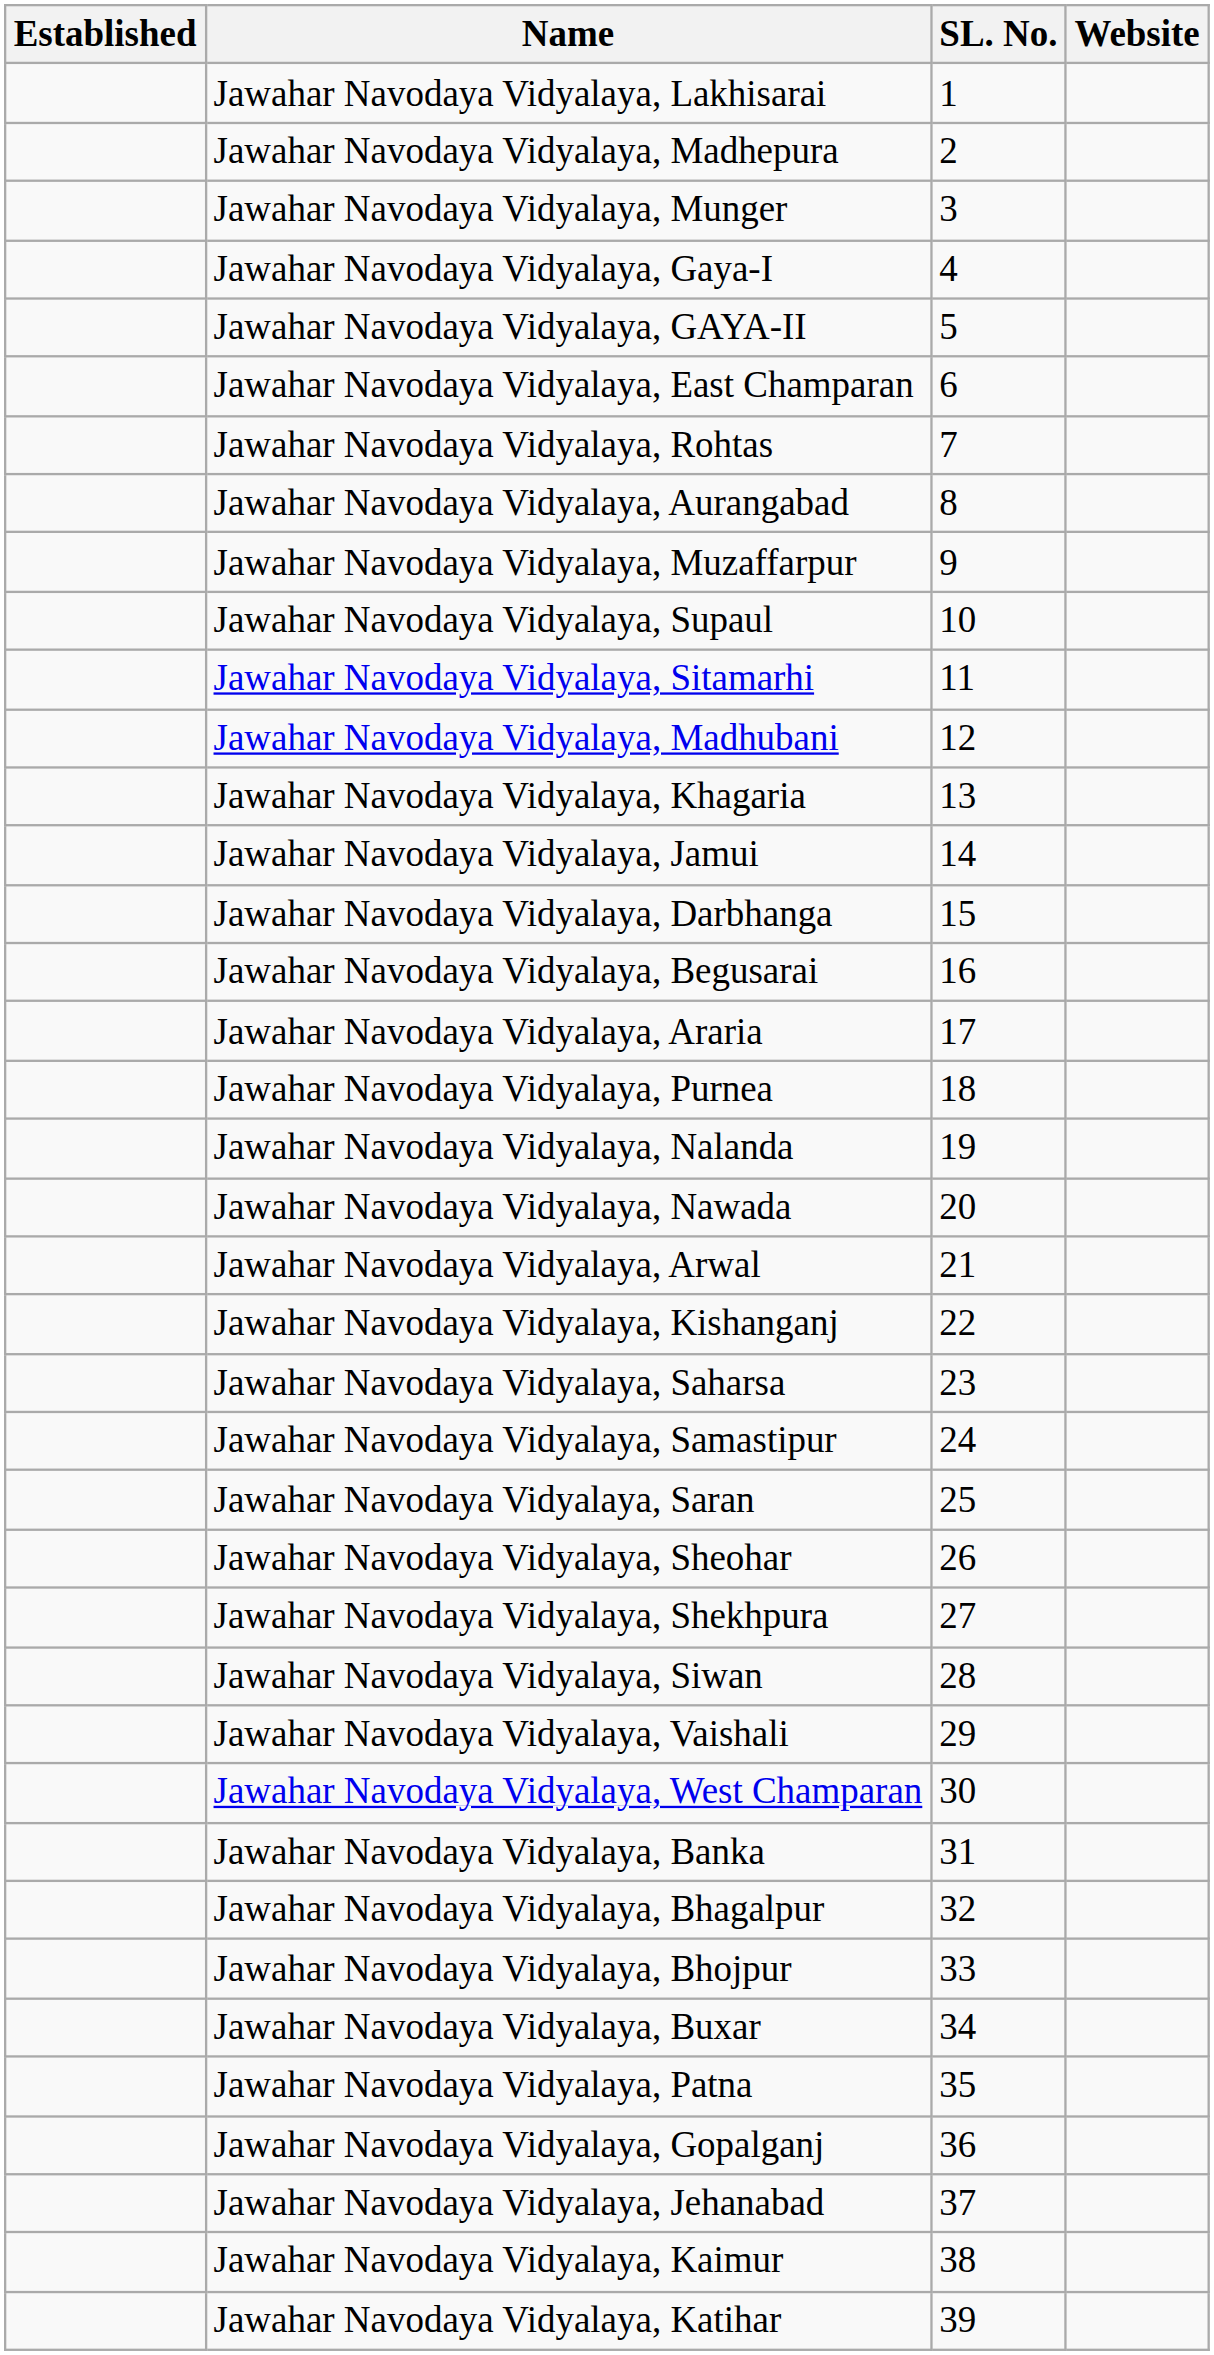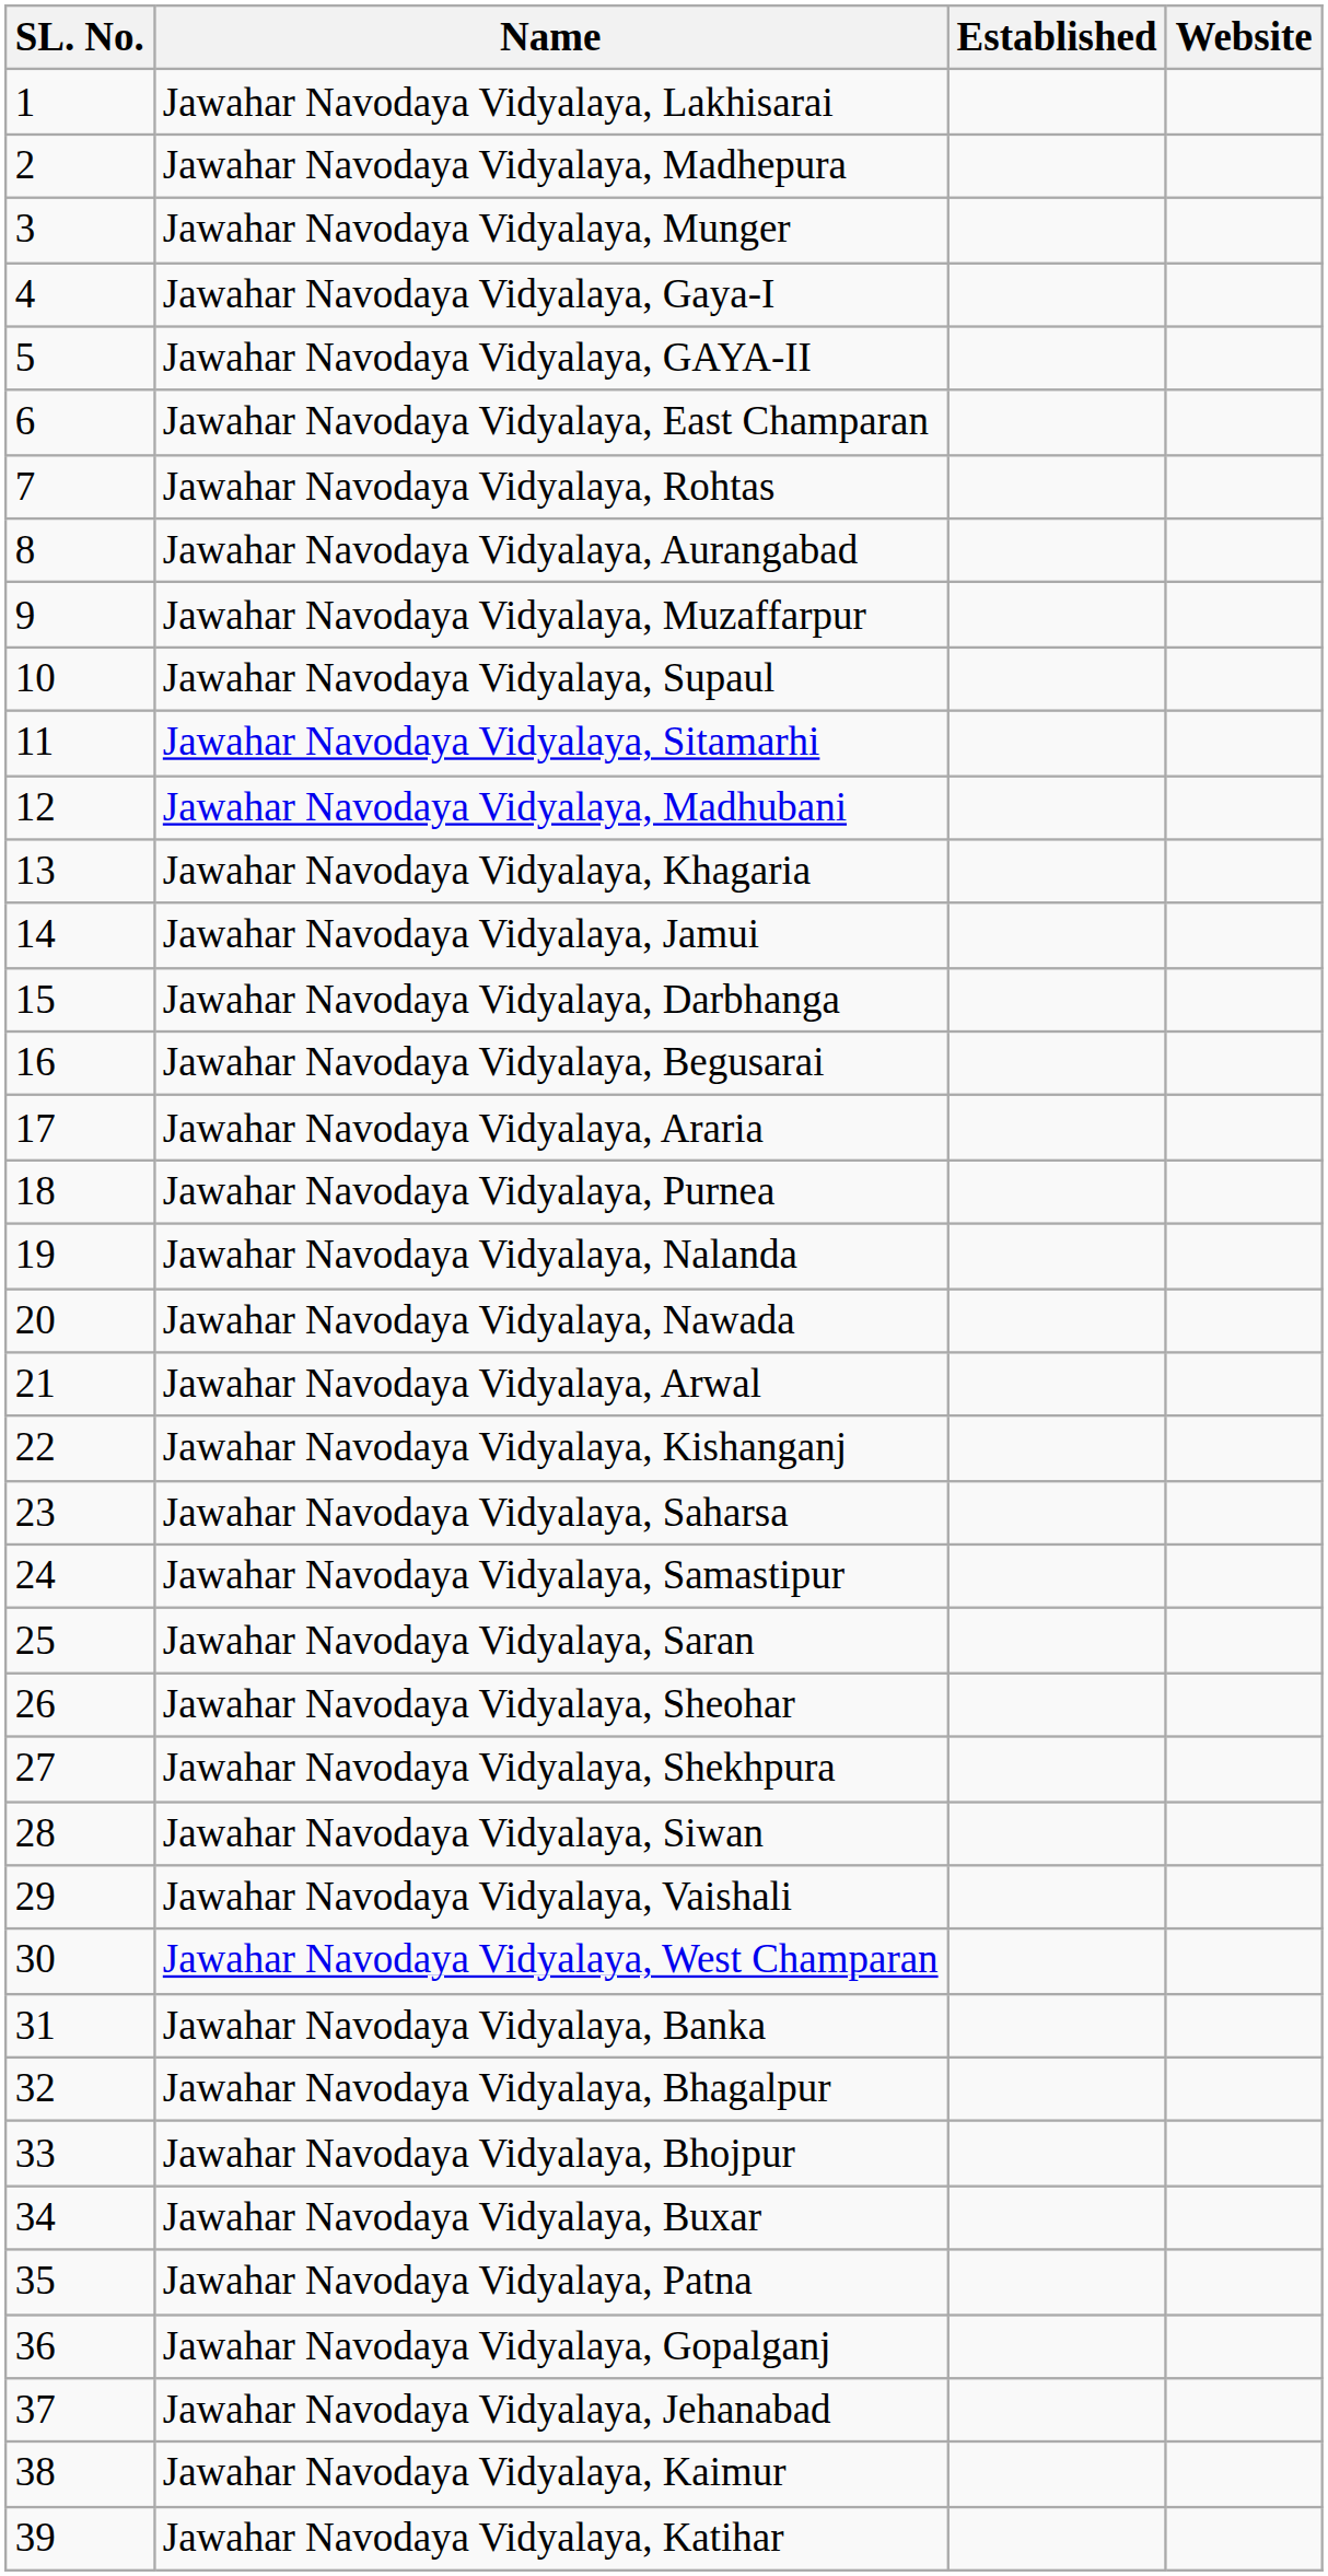columns swapped: SL. No. <-> Established
